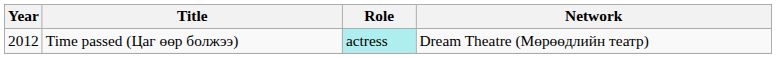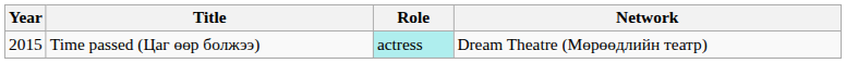Time passed (Цаг өөр болжээ) | Year: 2012 -> 2015
